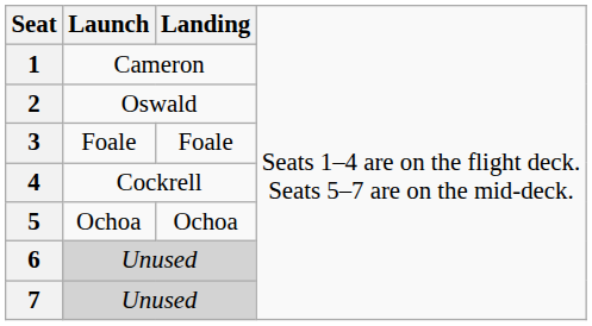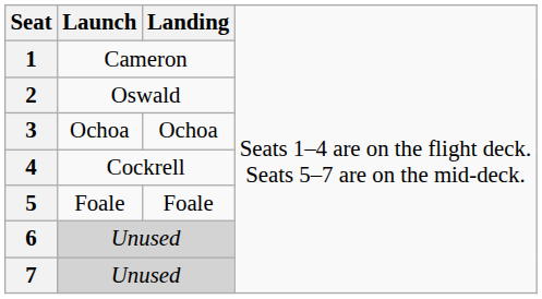3 | column 2: Foale -> Ochoa
3 | column 3: Foale -> Ochoa
5 | column 2: Ochoa -> Foale
5 | column 3: Ochoa -> Foale
